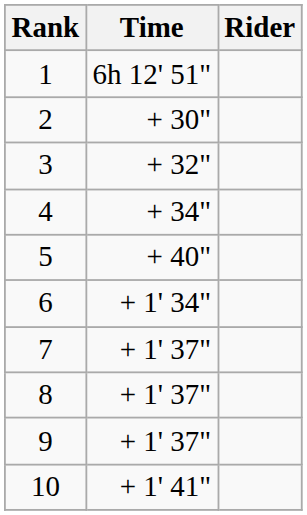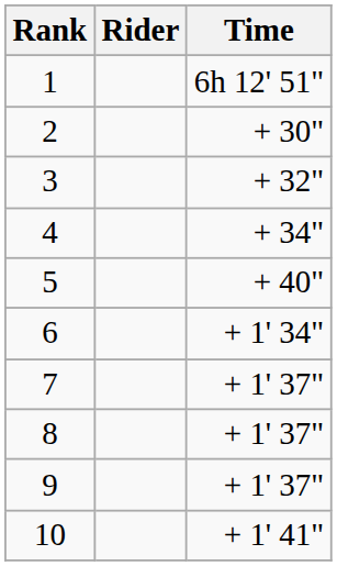columns swapped: Rider <-> Time
